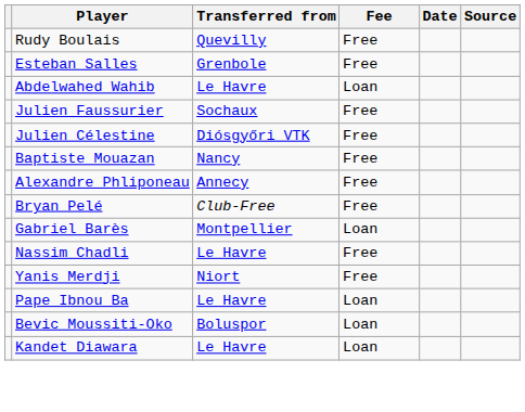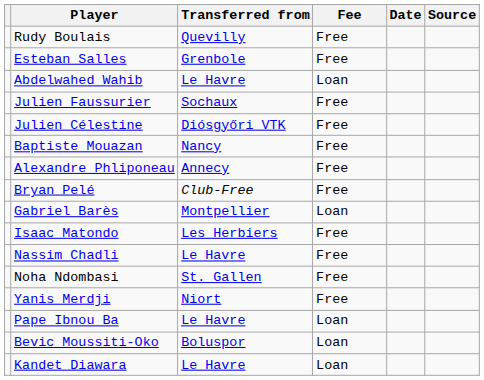+ row: Isaac Matondo | Les Herbiers | Free
+ row: Noha Ndombasi | St. Gallen | Free
